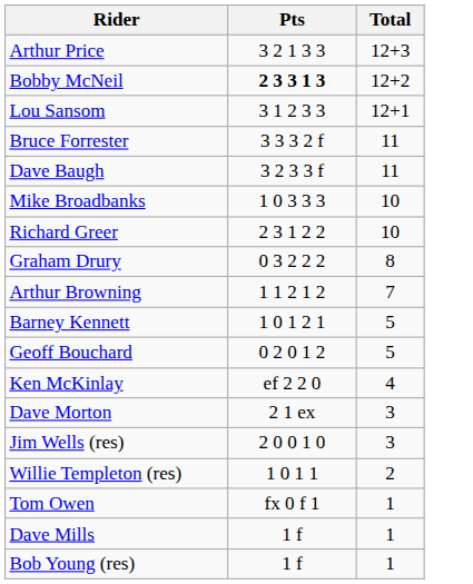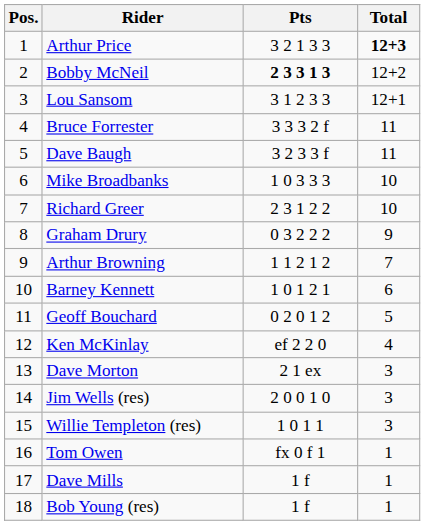+ column: Pos. | 1 | 2 | 3 | 4 | 5 | 6 | 7 | 8 | 9 | 10 | 11 | 12 | 13 | 14 | 15 | 16 | 17 | 18
Arthur Price | Total: normal -> bold
Graham Drury | Total: 8 -> 9
Barney Kennett | Total: 5 -> 6
Willie Templeton (res) | Total: 2 -> 3
